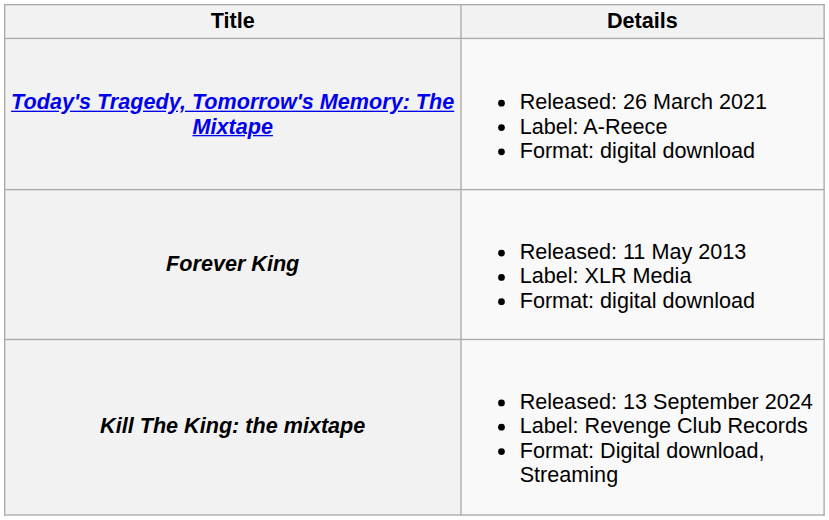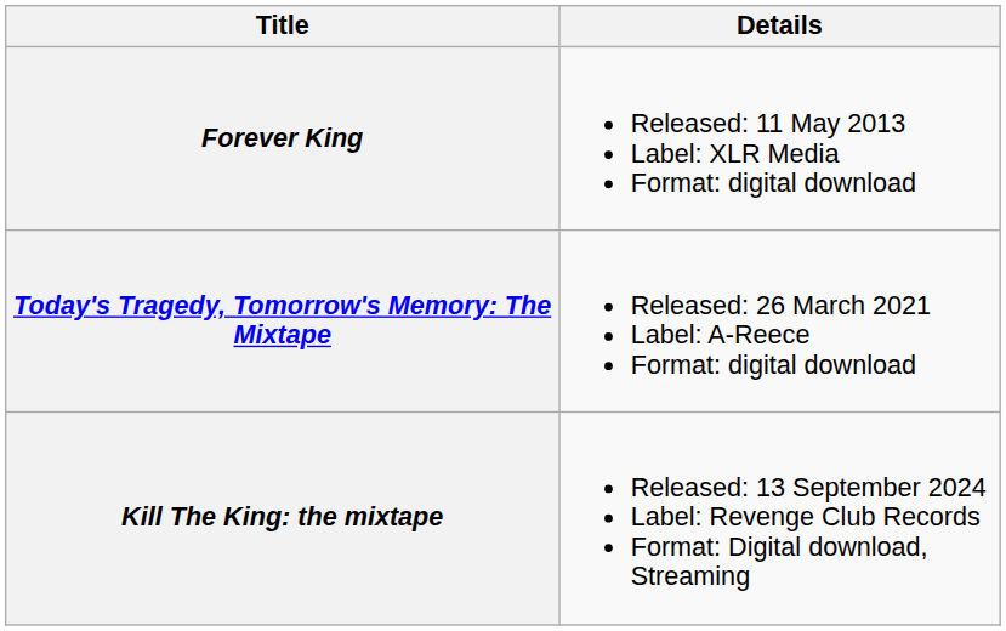rows swapped: Forever King <-> Today's Tragedy, Tomorrow's Memory: The Mixtape
